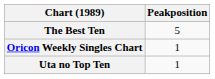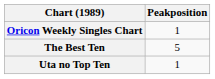rows swapped: Oricon Weekly Singles Chart <-> The Best Ten
